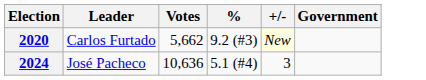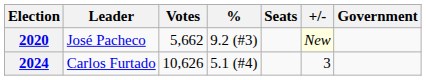+ column: Seats
2020 | Leader: Carlos Furtado -> José Pacheco
2024 | Leader: José Pacheco -> Carlos Furtado
2024 | Votes: 10,636 -> 10,626
